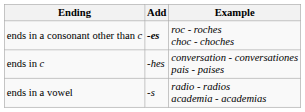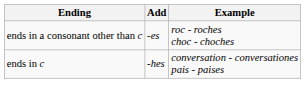ends in a consonant other than c | Add: bold -> normal
- row: ends in a vowel | -s | radio - radios academia - academias
